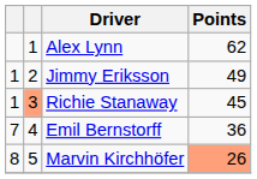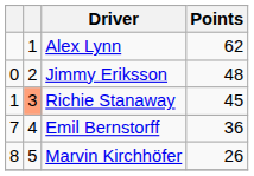Jimmy Eriksson | column 1: 1 -> 0
Jimmy Eriksson | Points: 49 -> 48
Marvin Kirchhöfer | Points: lightsalmon background -> no background
